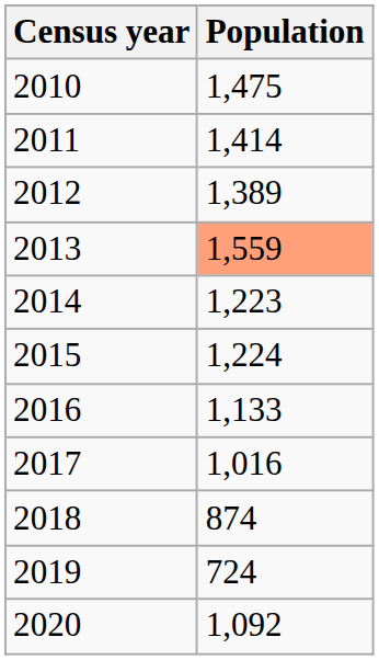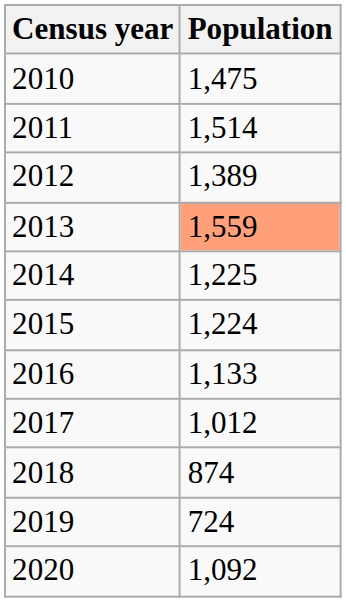2011 | Population: 1,414 -> 1,514
2014 | Population: 1,223 -> 1,225
2017 | Population: 1,016 -> 1,012
